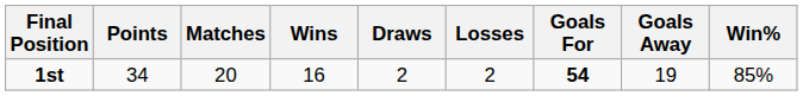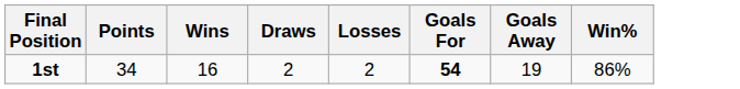- column: Matches | 20
1st | Win%: 85% -> 86%
